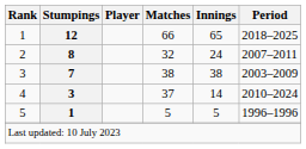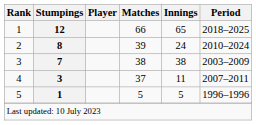2 | Matches: 32 -> 39
2 | Period: 2007–2011 -> 2010–2024
4 | Innings: 14 -> 11
4 | Period: 2010–2024 -> 2007–2011
